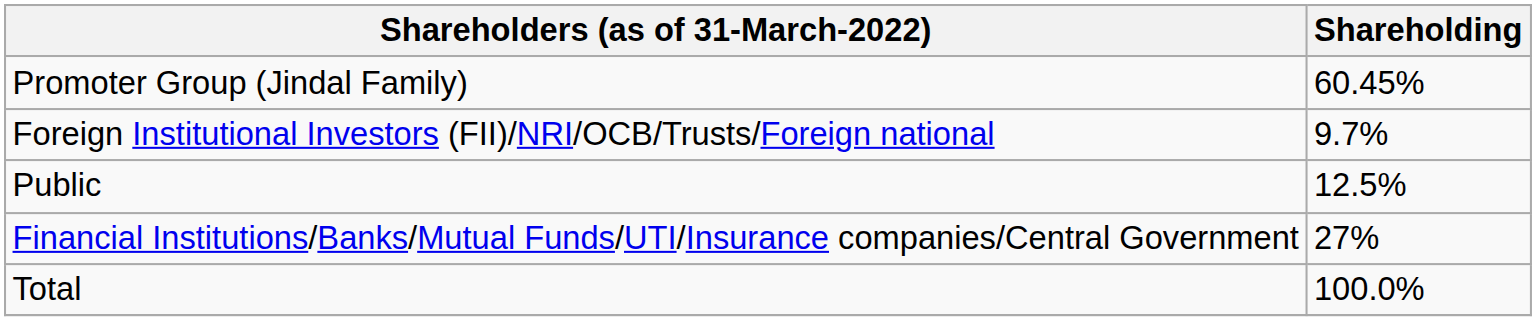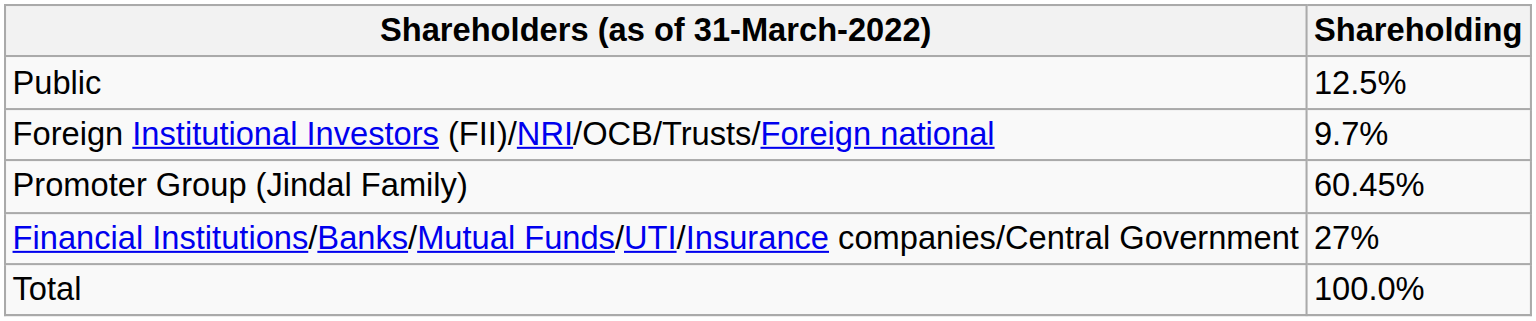rows swapped: Promoter Group (Jindal Family) <-> Public
